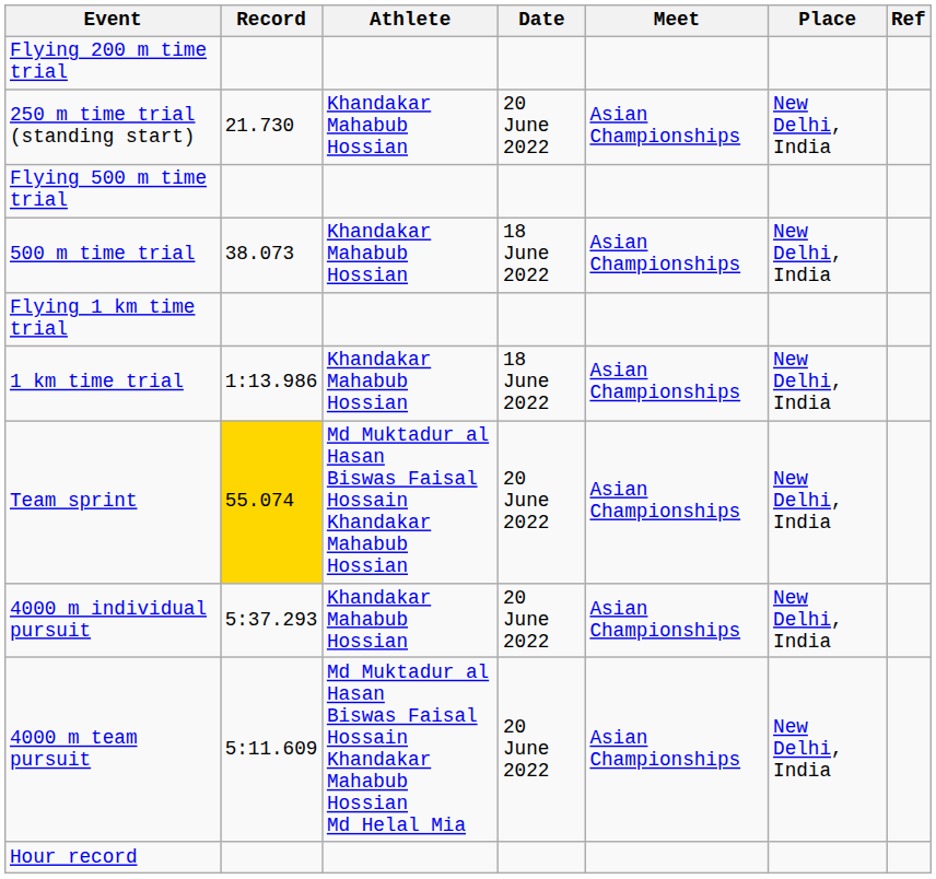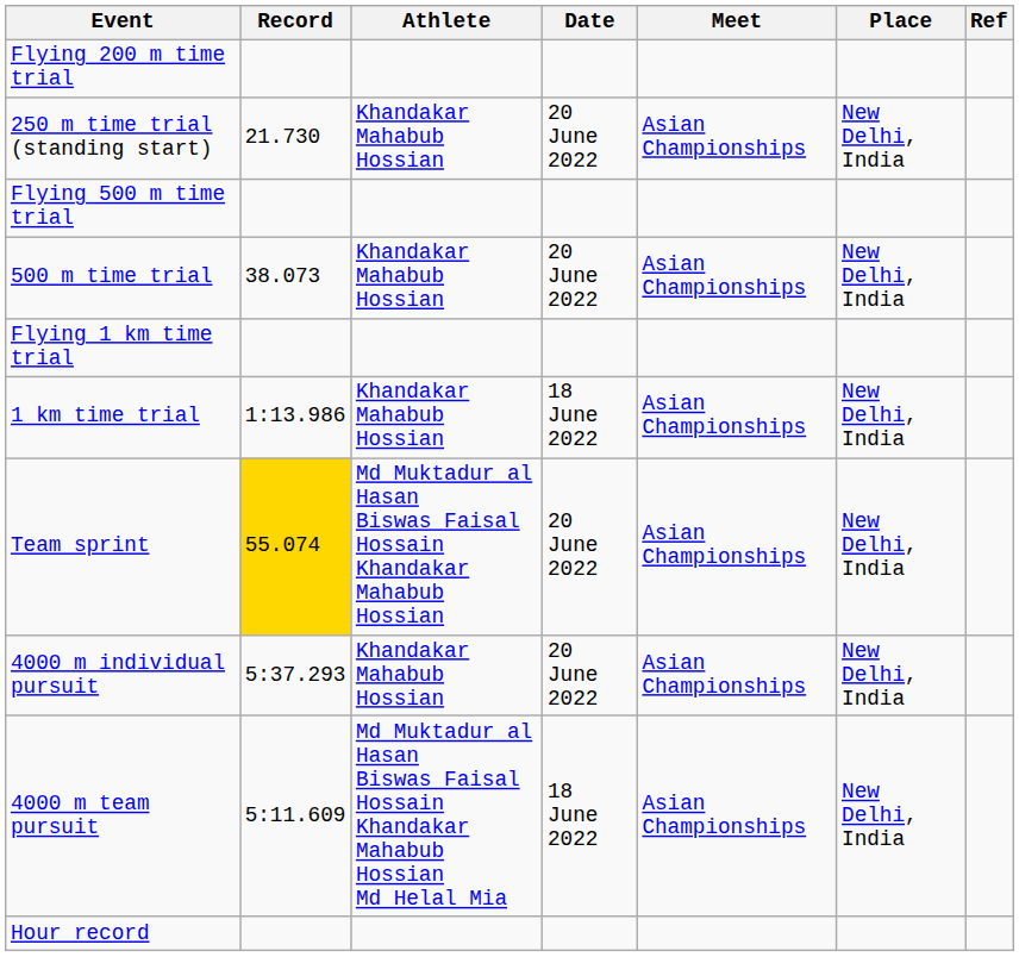500 m time trial | Date: 18 June 2022 -> 20 June 2022
4000 m team pursuit | Date: 20 June 2022 -> 18 June 2022
